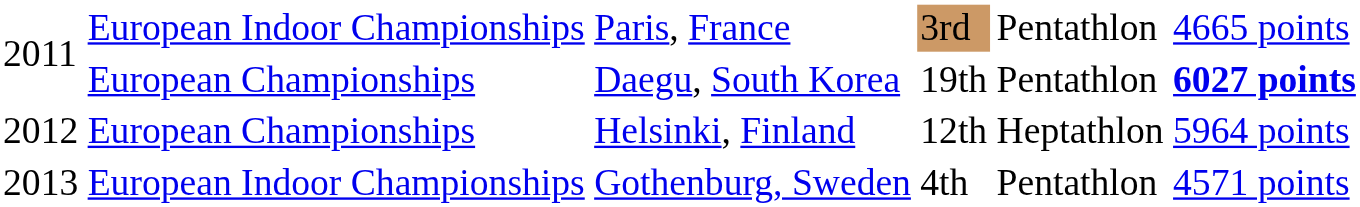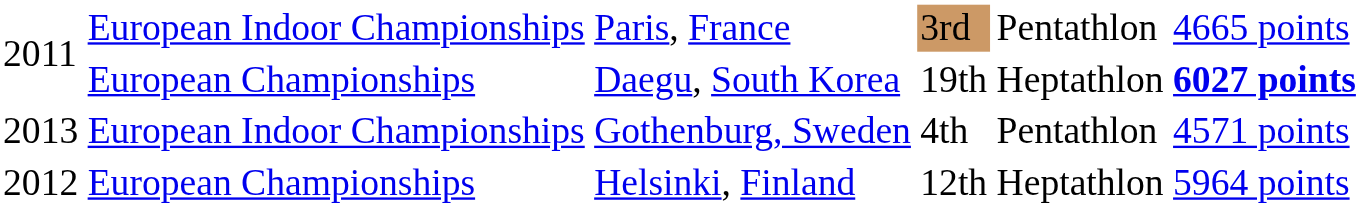Daegu, South Korea | column 5: Pentathlon -> Heptathlon
rows swapped: Helsinki, Finland <-> Gothenburg, Sweden
